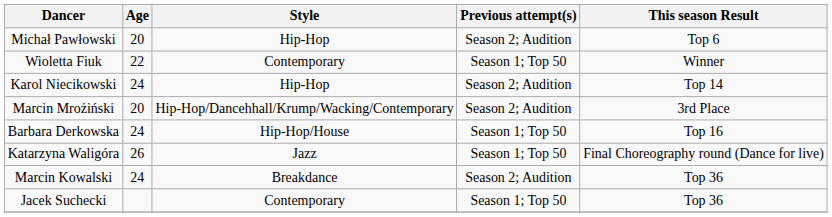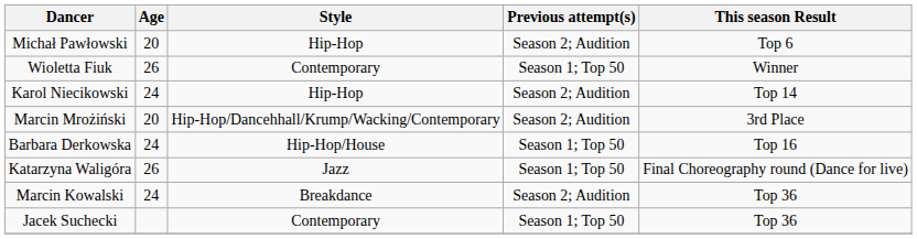Wioletta Fiuk | Age: 22 -> 26
